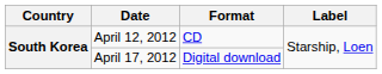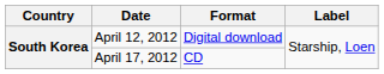April 12, 2012 | Format: CD -> Digital download
April 17, 2012 | Format: Digital download -> CD
